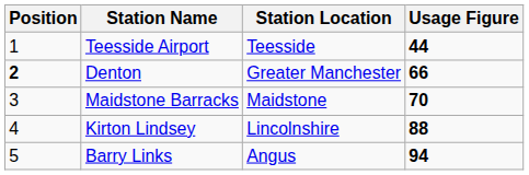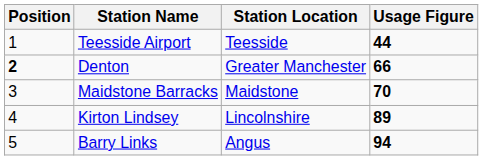Kirton Lindsey | Usage Figure: 88 -> 89
